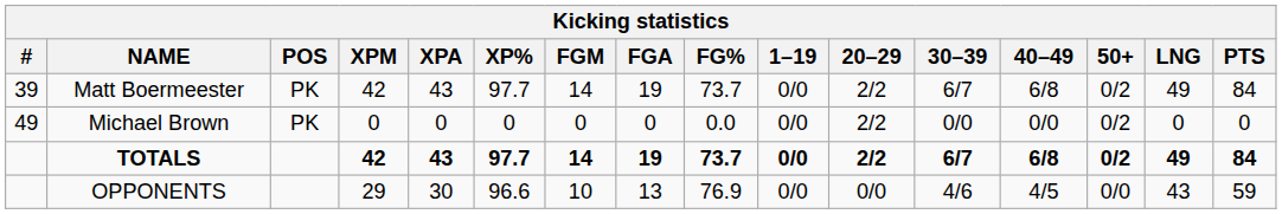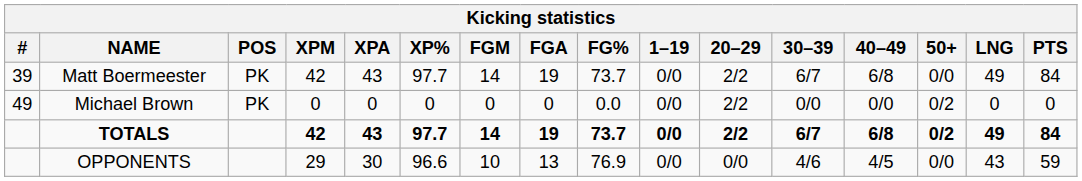Matt Boermeester | 50+: 0/2 -> 0/0
